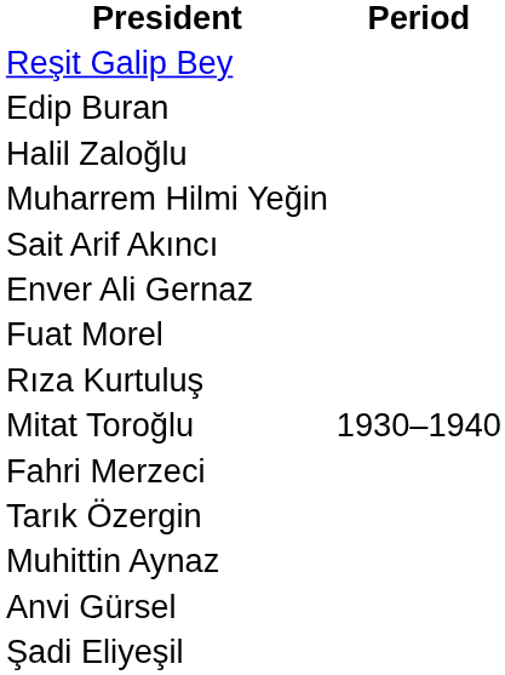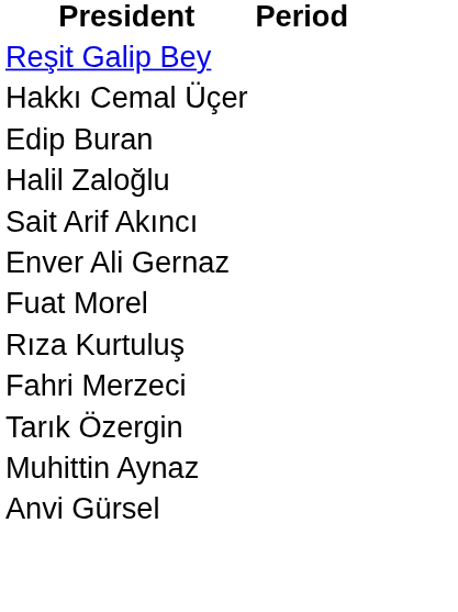+ row: Hakkı Cemal Üçer
- row: Muharrem Hilmi Yeğin
- row: Mitat Toroğlu | 1930–1940
- row: Şadi Eliyeşil
